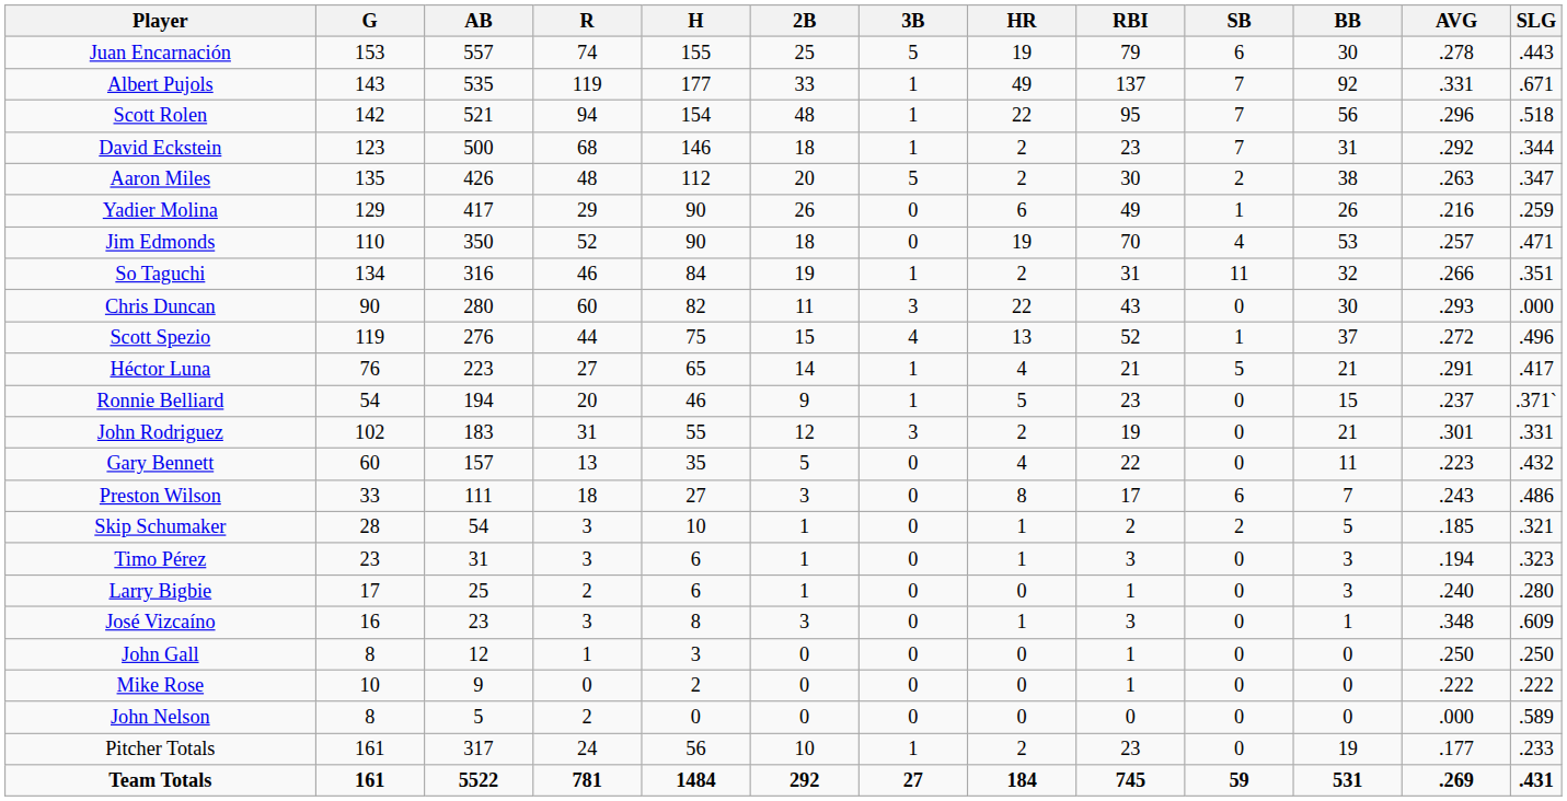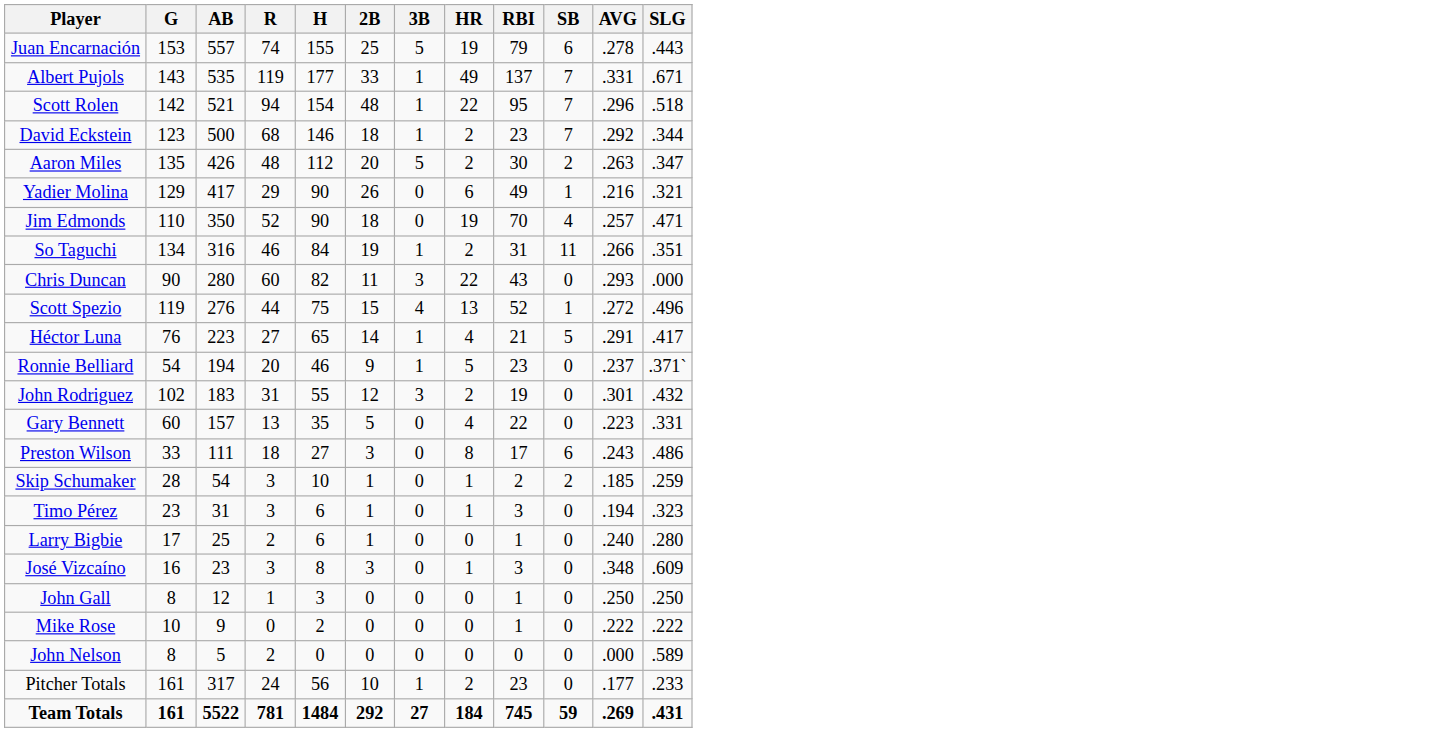- column: BB | 30 | 92 | 56 | 31 | 38 | 26 | 53 | 32 | 30 | 37 | 21 | 15 | 21 | 11 | 7 | 5 | 3 | 3 | 1 | 0 | 0 | 0 | 19 | 531
Yadier Molina | SLG: .259 -> .321
John Rodriguez | SLG: .331 -> .432
Gary Bennett | SLG: .432 -> .331
Skip Schumaker | SLG: .321 -> .259
